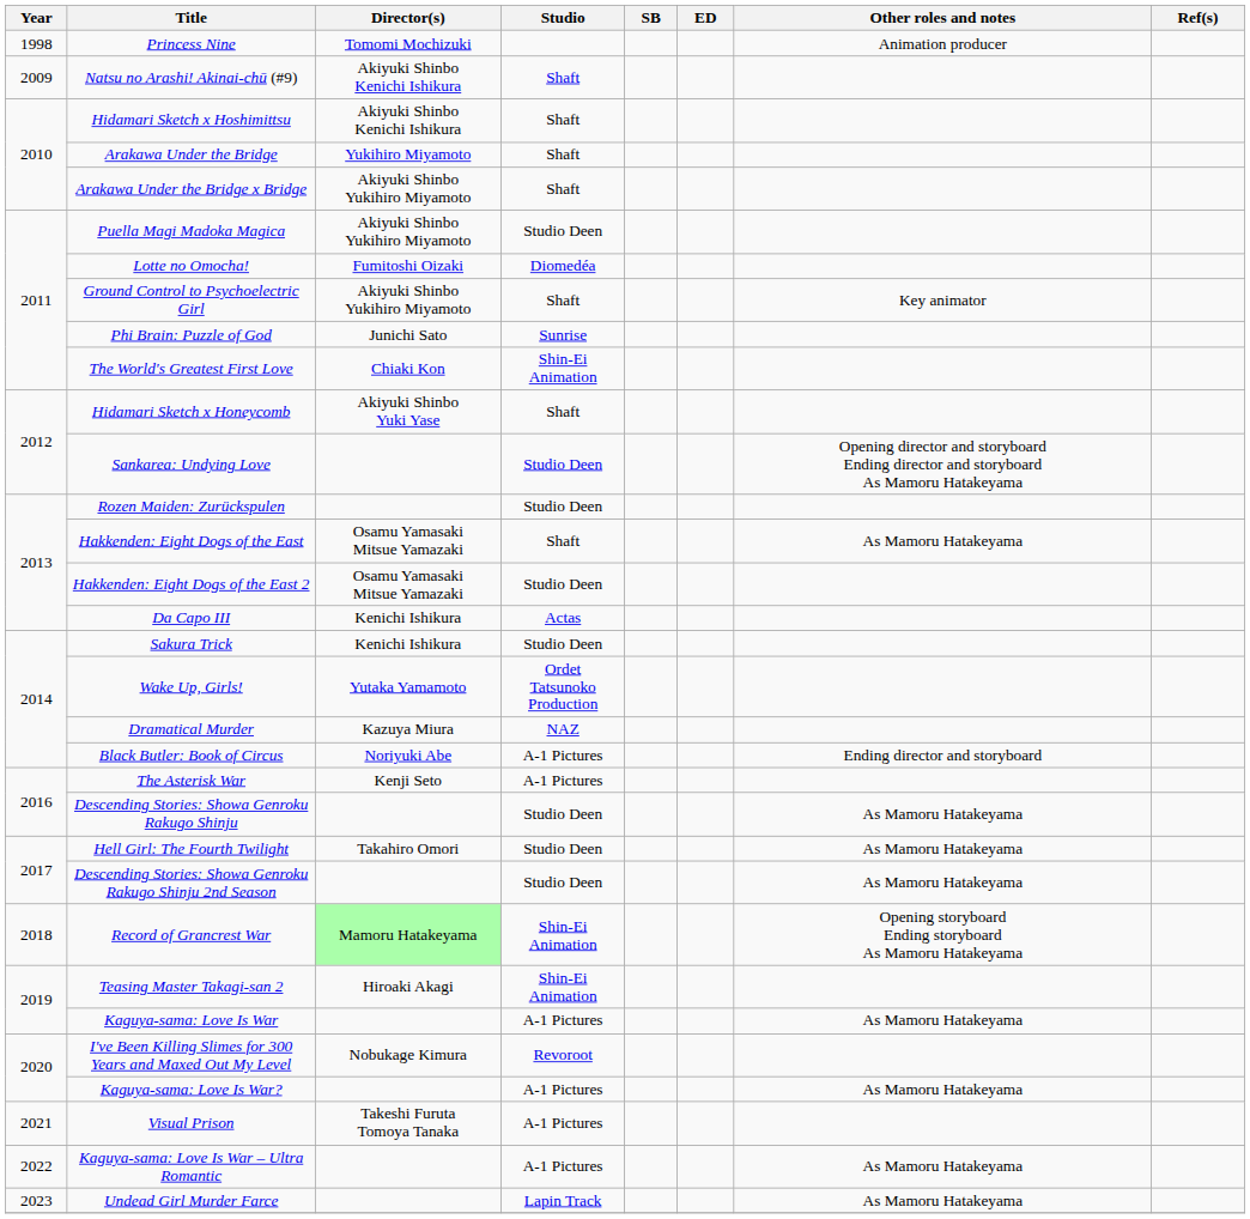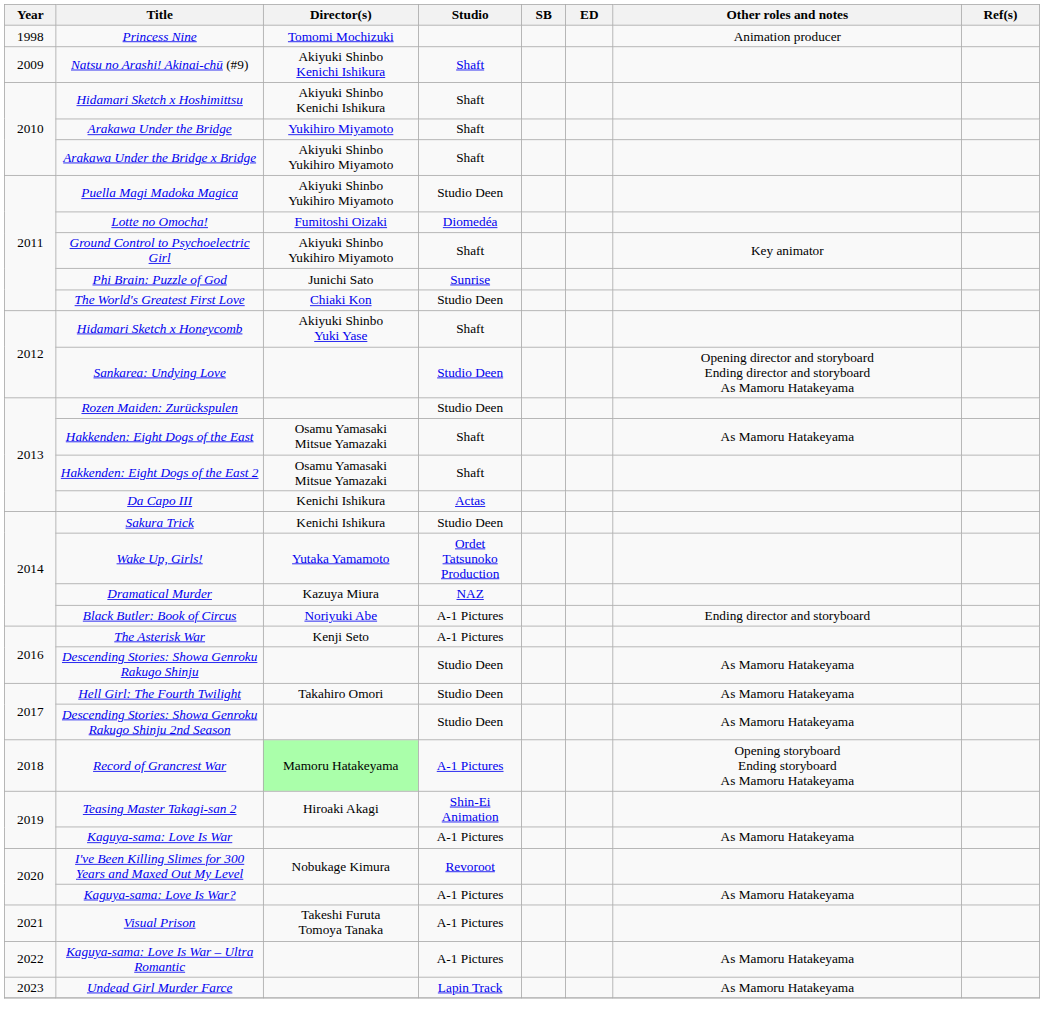The World's Greatest First Love | Studio: Shin-Ei Animation -> Studio Deen
Hakkenden: Eight Dogs of the East 2 | Studio: Studio Deen -> Shaft
Record of Grancrest War | Studio: Shin-Ei Animation -> A-1 Pictures
